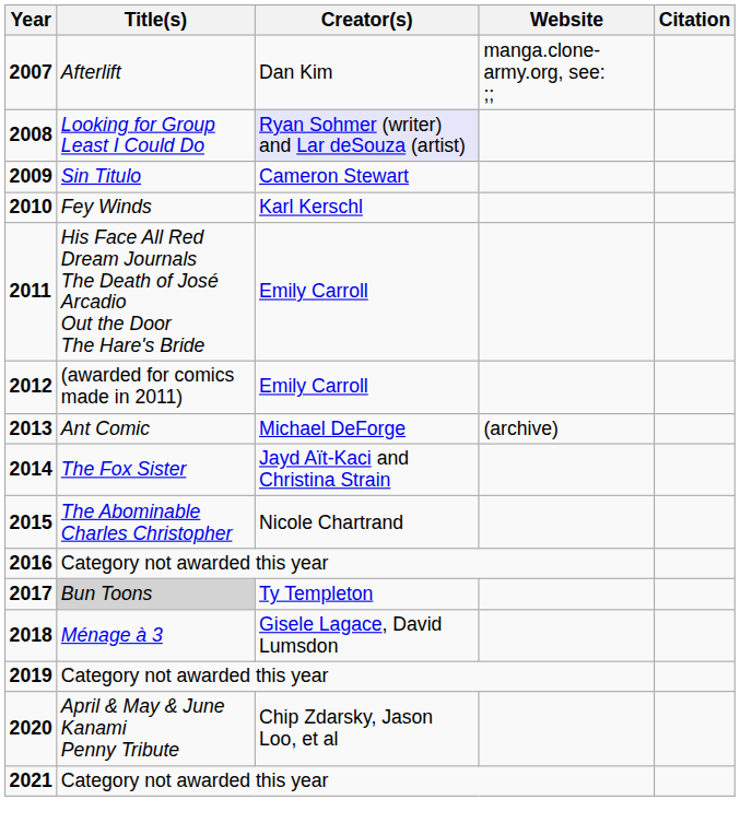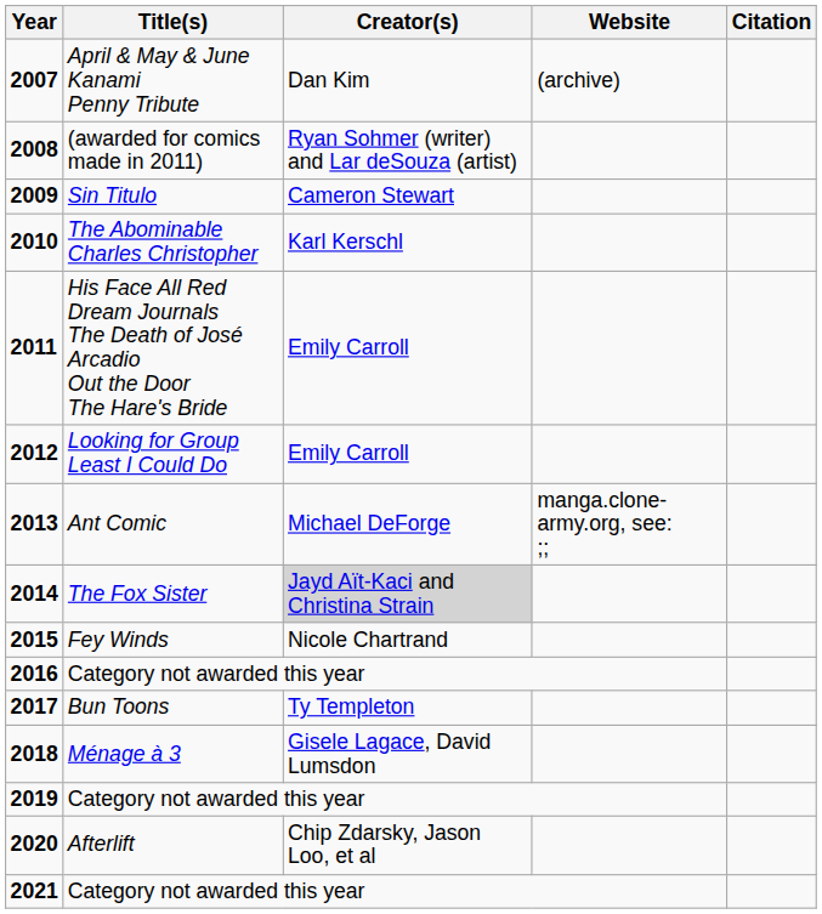2007 | Title(s): Afterlift -> April & May & June Kanami Penny Tribute
2007 | Website: manga.clone-army.org, see: ;; -> (archive)
2008 | Title(s): Looking for Group Least I Could Do -> (awarded for comics made in 2011)
2008 | Creator(s): lavender background -> no background
2010 | Title(s): Fey Winds -> The Abominable Charles Christopher
2012 | Title(s): (awarded for comics made in 2011) -> Looking for Group Least I Could Do
2013 | Website: (archive) -> manga.clone-army.org, see: ;;
2014 | Creator(s): no background -> lightgrey background
2015 | Title(s): The Abominable Charles Christopher -> Fey Winds
2017 | Title(s): lightgrey background -> no background
2020 | Title(s): April & May & June Kanami Penny Tribute -> Afterlift
